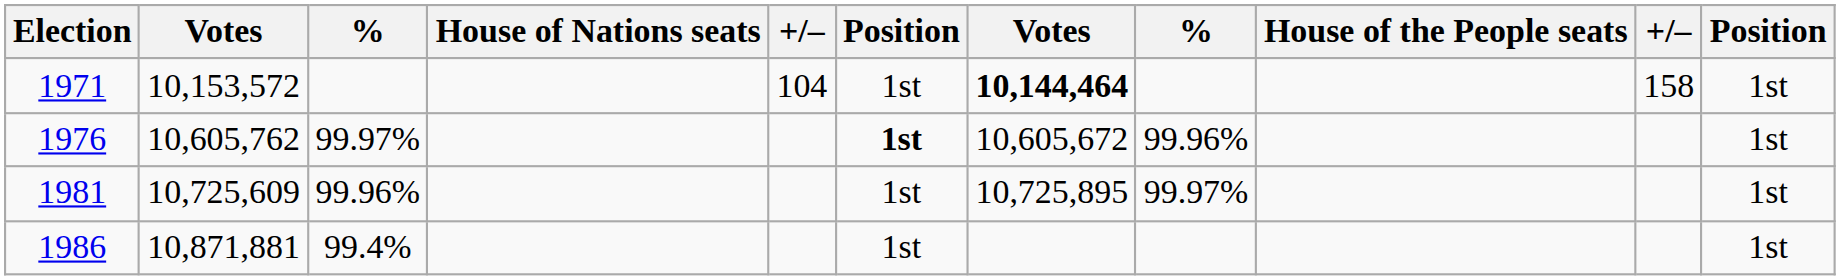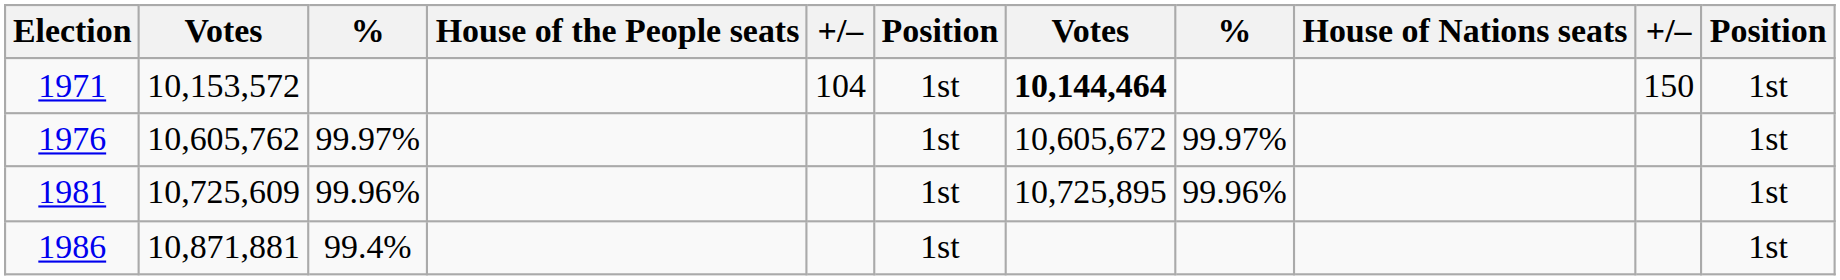columns swapped: House of the People seats <-> House of Nations seats
1971 | column 10: 158 -> 150
1976 | column 6: bold -> normal
1976 | column 8: 99.96% -> 99.97%
1981 | column 8: 99.97% -> 99.96%
